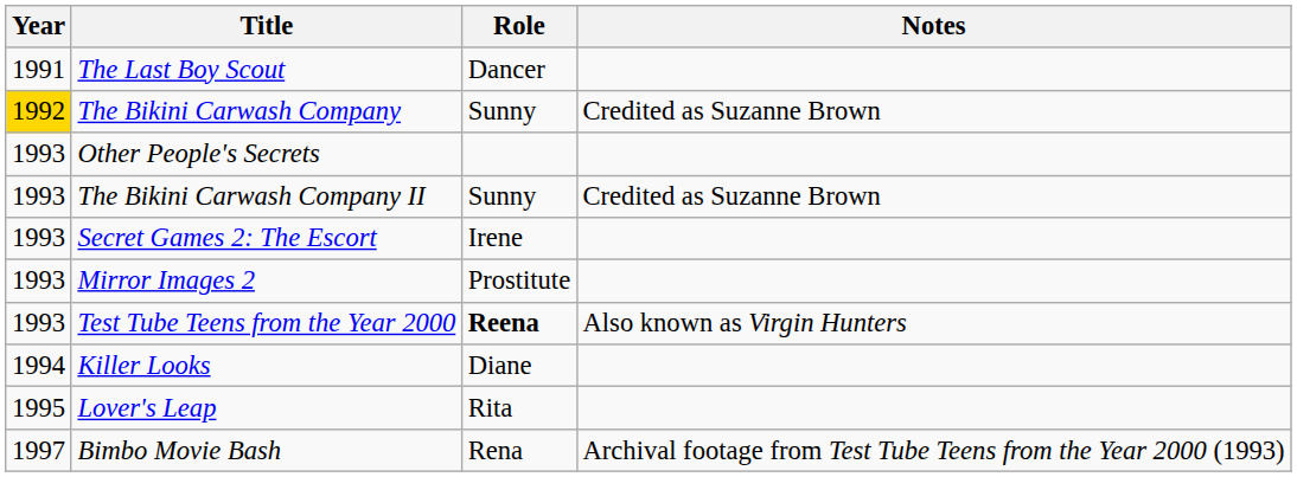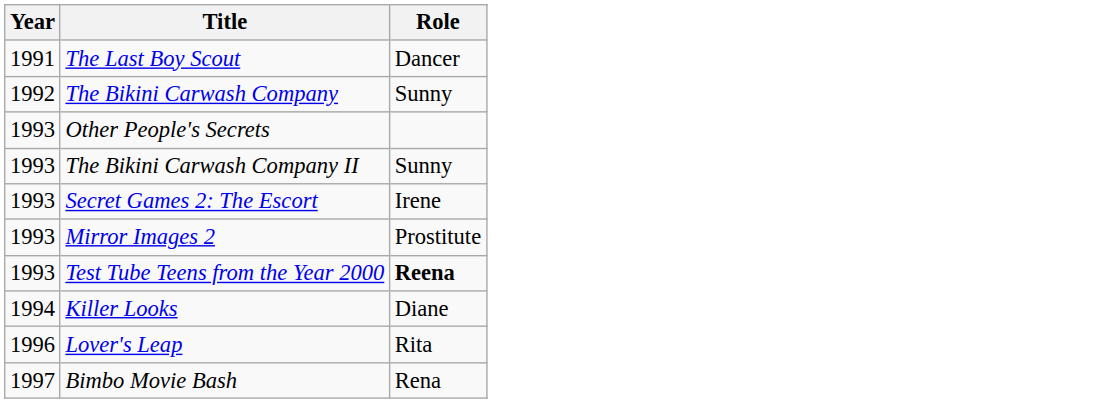- column: Notes | Credited as Suzanne Brown | Credited as Suzanne Brown | Also known as Virgin Hunters | Archival footage from Test Tube Teens from the Year 2000 (1993)
The Bikini Carwash Company | Year: gold background -> no background
Lover's Leap | Year: 1995 -> 1996
